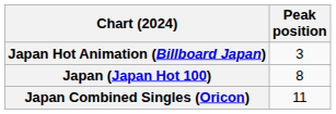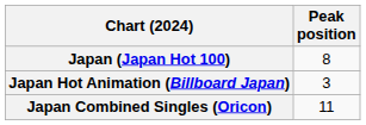rows swapped: Japan (Japan Hot 100) <-> Japan Hot Animation (Billboard Japan)
